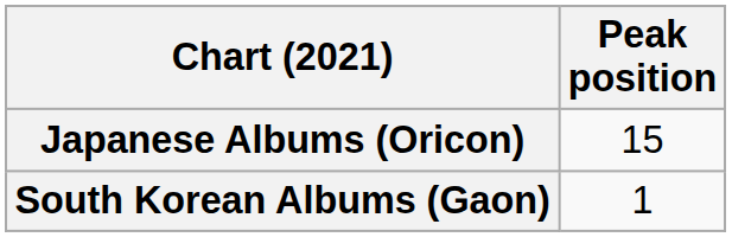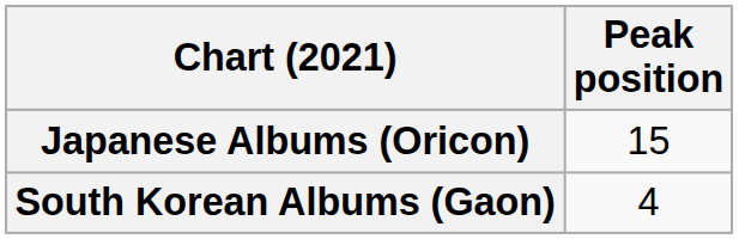South Korean Albums (Gaon) | Peak position: 1 -> 4
